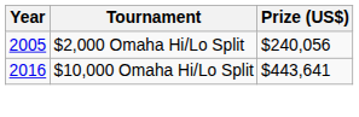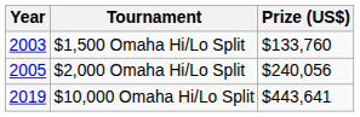+ row: 2003 | $1,500 Omaha Hi/Lo Split | $133,760
$10,000 Omaha Hi/Lo Split | Year: 2016 -> 2019
